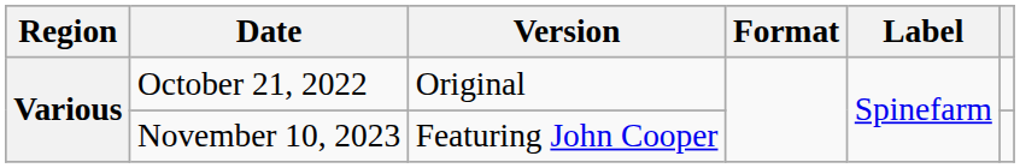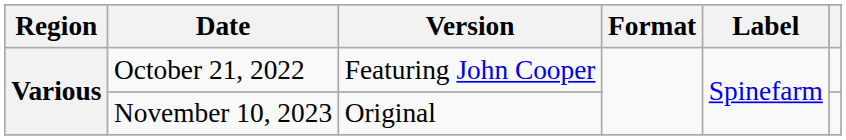October 21, 2022 | Version: Original -> Featuring John Cooper
November 10, 2023 | Version: Featuring John Cooper -> Original
